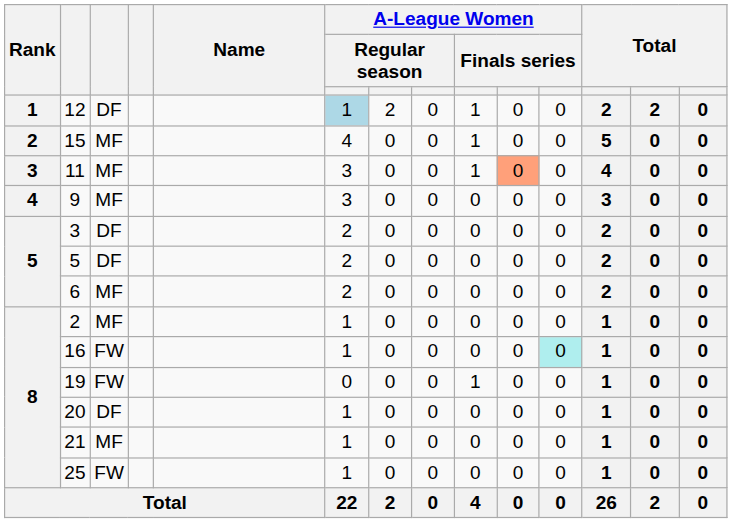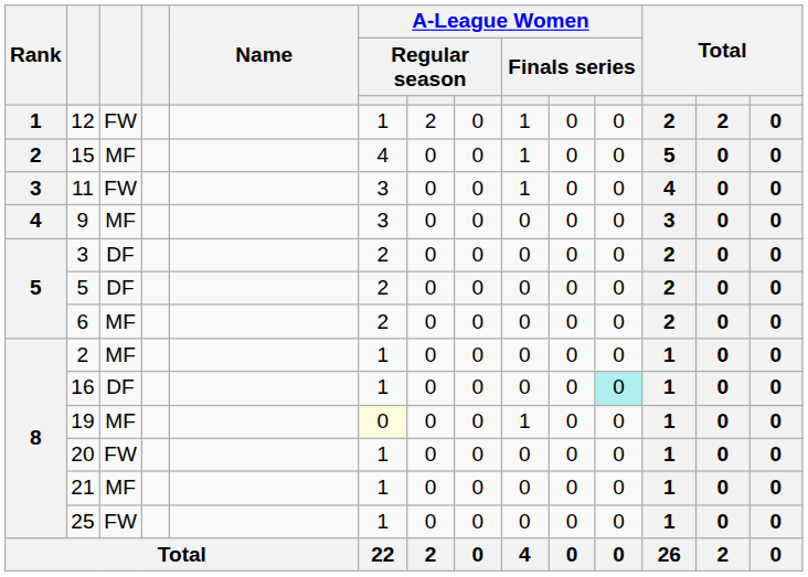12 | column 3: DF -> FW
12 | column 6: lightblue background -> no background
11 | column 3: MF -> FW
11 | column 10: lightsalmon background -> no background
16 | column 3: FW -> DF
19 | column 3: FW -> MF
19 | column 6: no background -> lightyellow background
20 | column 3: DF -> FW
